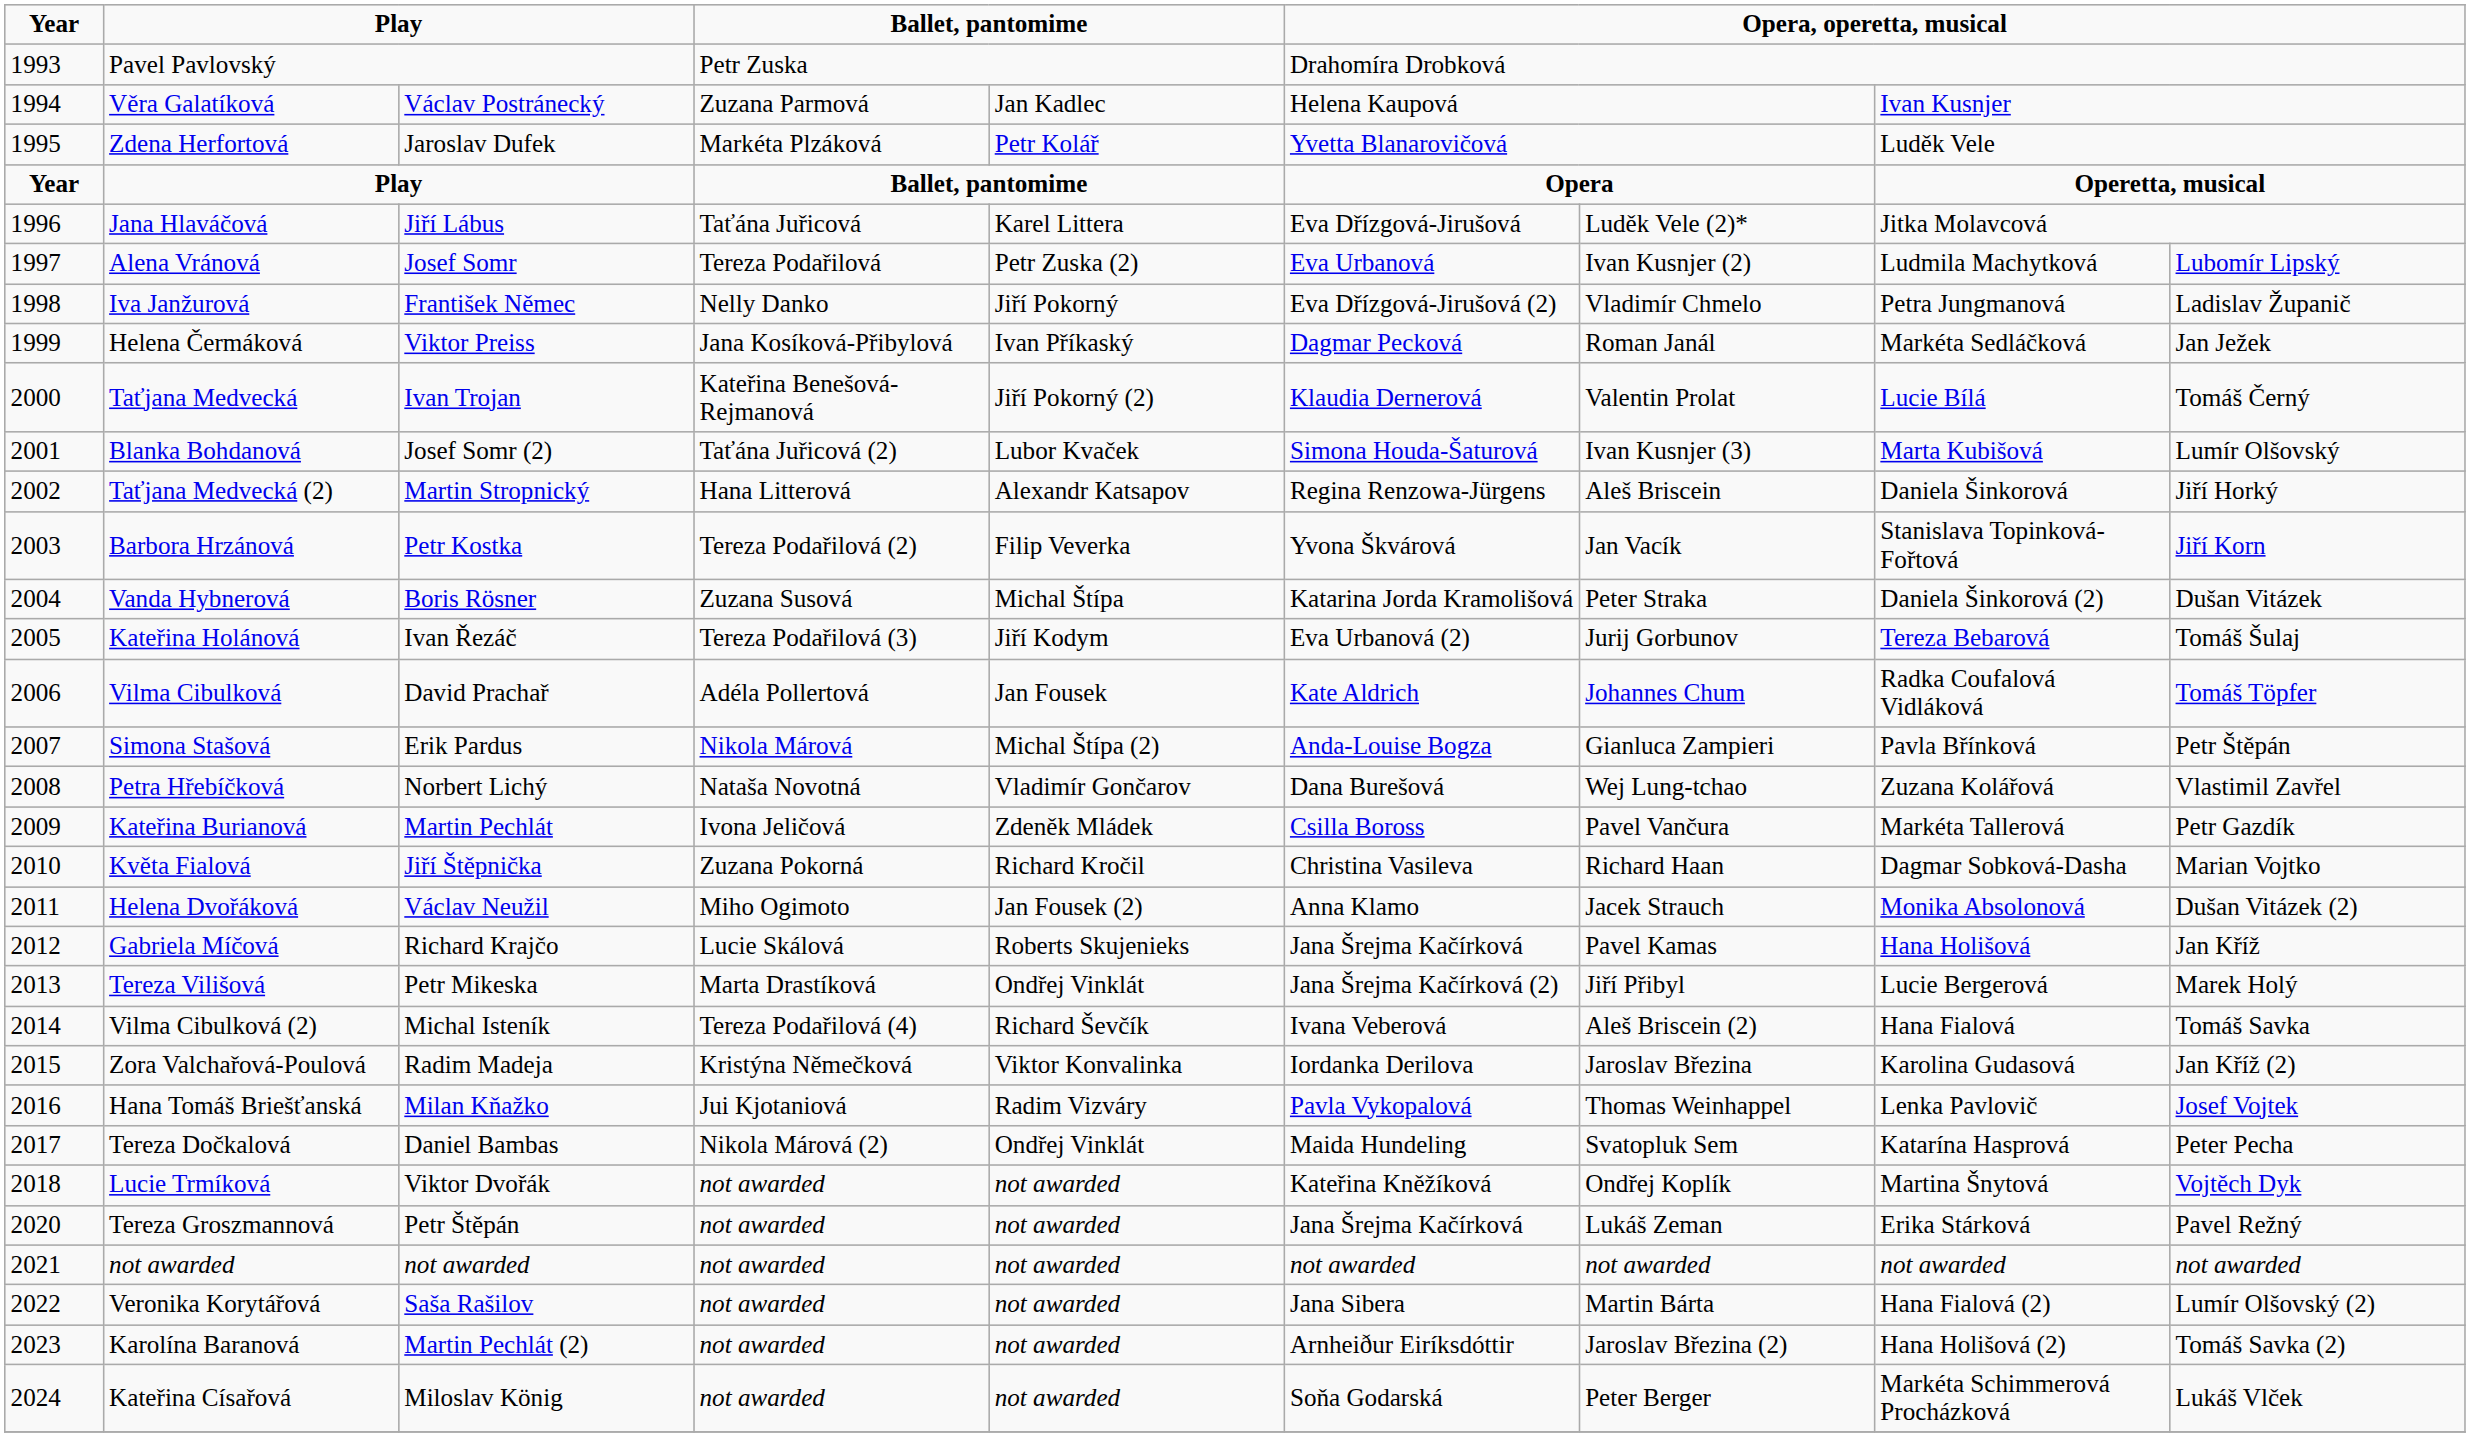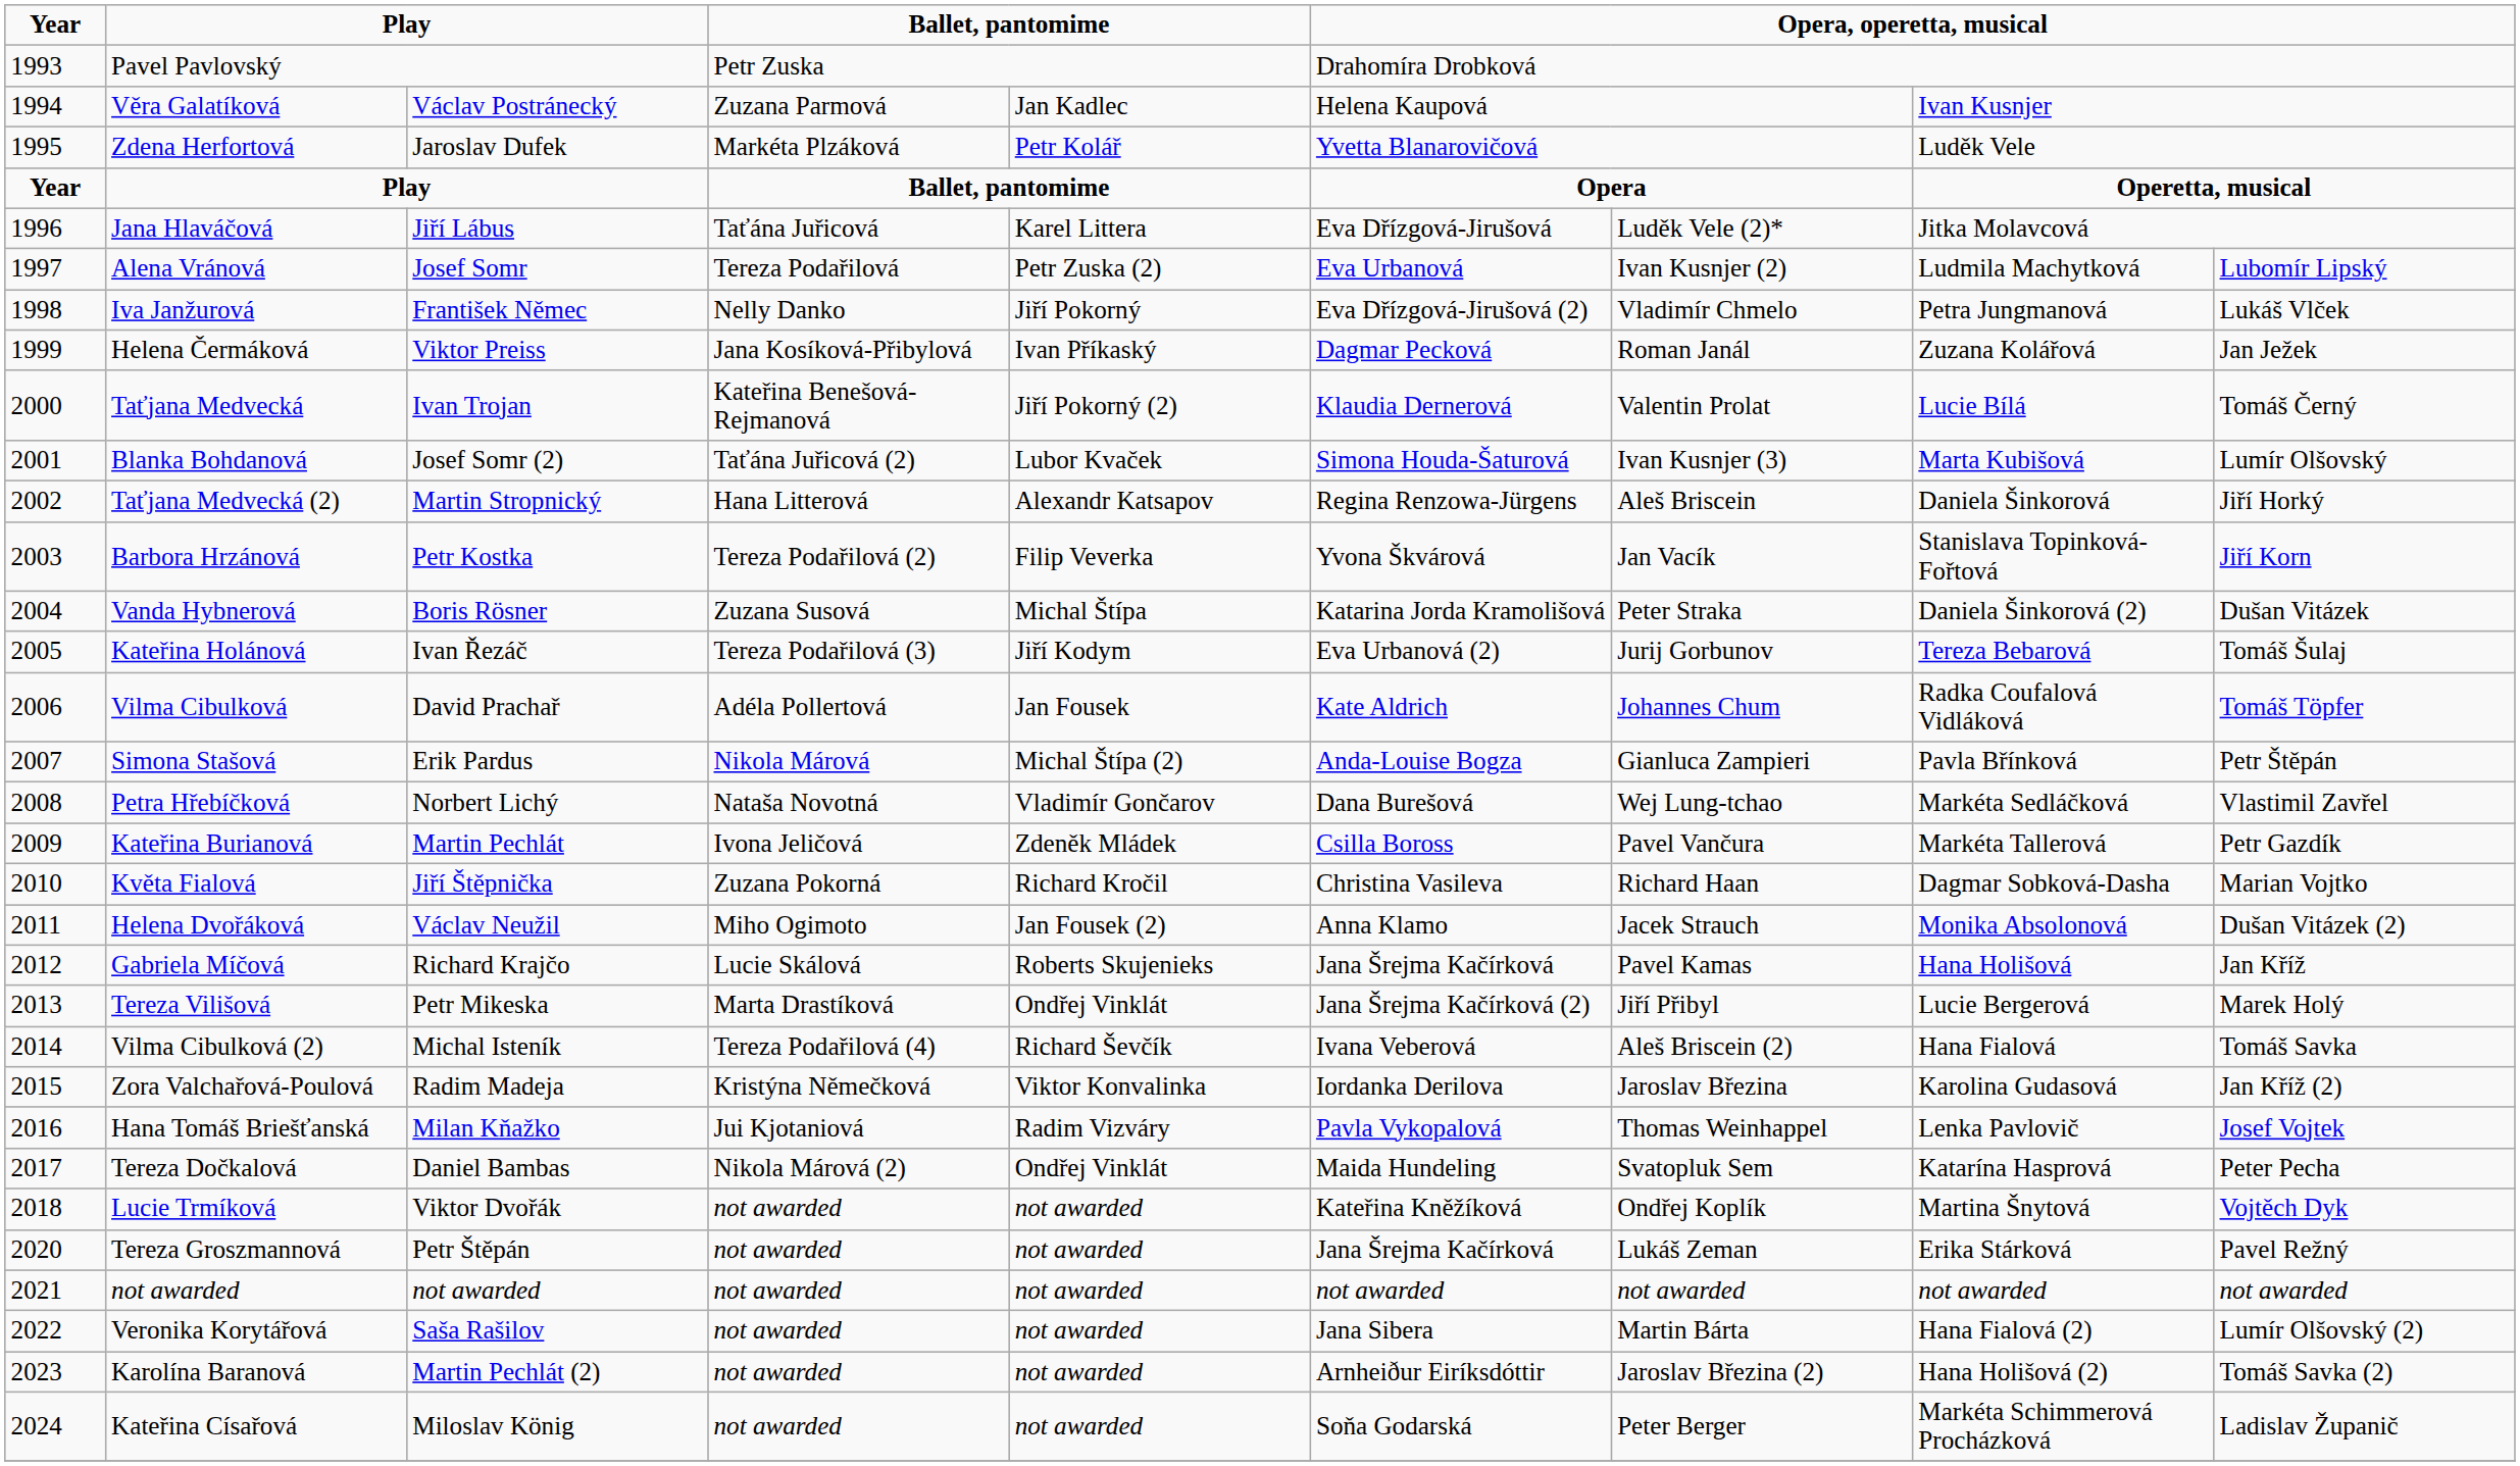Iva Janžurová | column 9: Ladislav Županič -> Lukáš Vlček
Helena Čermáková | column 8: Markéta Sedláčková -> Zuzana Kolářová
Petra Hřebíčková | column 8: Zuzana Kolářová -> Markéta Sedláčková
Kateřina Císařová | column 9: Lukáš Vlček -> Ladislav Županič
